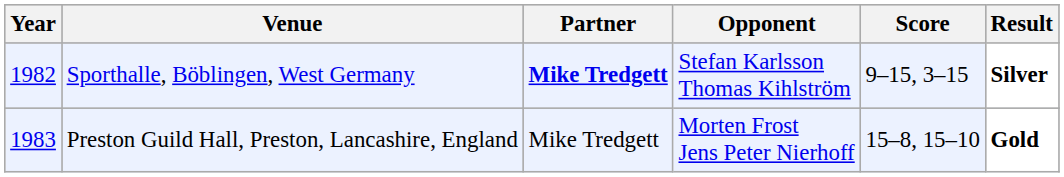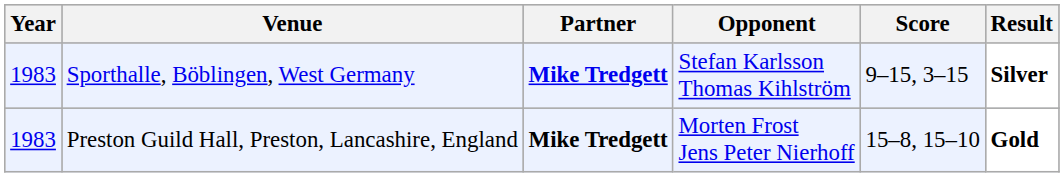Sporthalle, Böblingen, West Germany | Year: 1982 -> 1983
Preston Guild Hall, Preston, Lancashire, England | Partner: normal -> bold
